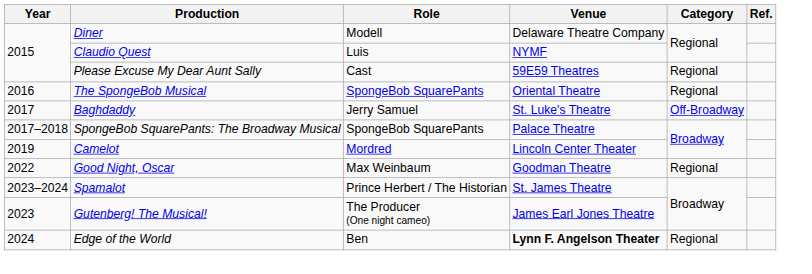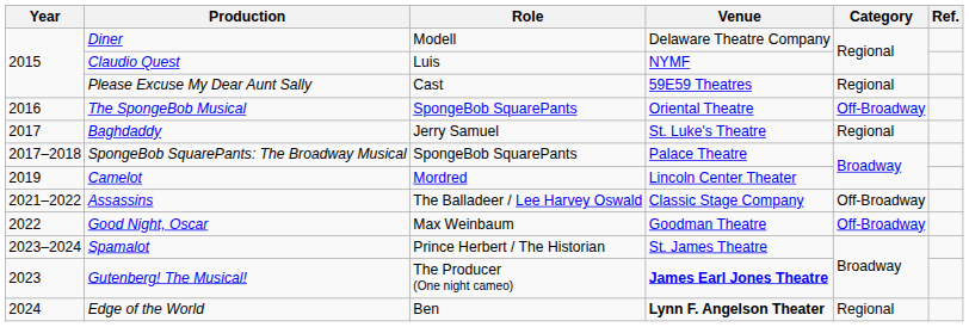The SpongeBob Musical | Category: Regional -> Off-Broadway
Baghdaddy | Category: Off-Broadway -> Regional
+ row: 2021–2022 | Assassins | The Balladeer / Lee Harvey Oswald | Classic Stage Company | Off-Broadway
Good Night, Oscar | Category: Regional -> Off-Broadway
Gutenberg! The Musical! | Venue: normal -> bold
